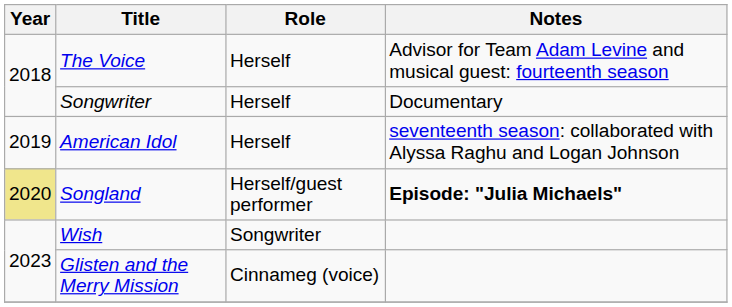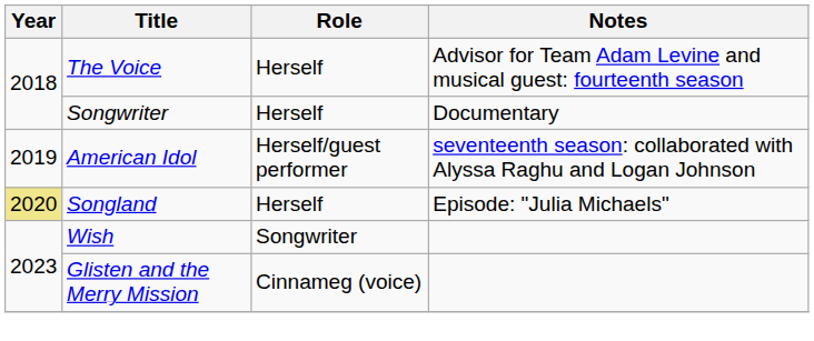American Idol | Role: Herself -> Herself/guest performer
Songland | Role: Herself/guest performer -> Herself
Songland | Notes: bold -> normal
